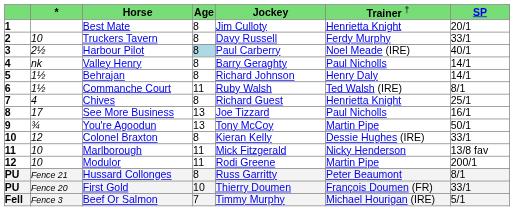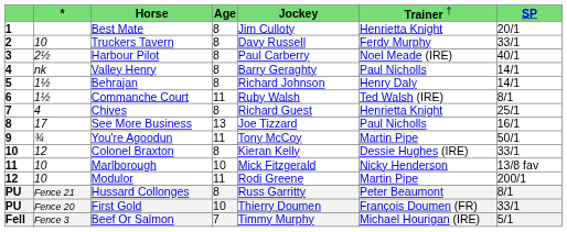Harbour Pilot | column 4: lightblue background -> no background
You're Agoodun | column 4: 13 -> 11
Marlborough | column 4: 11 -> 10
